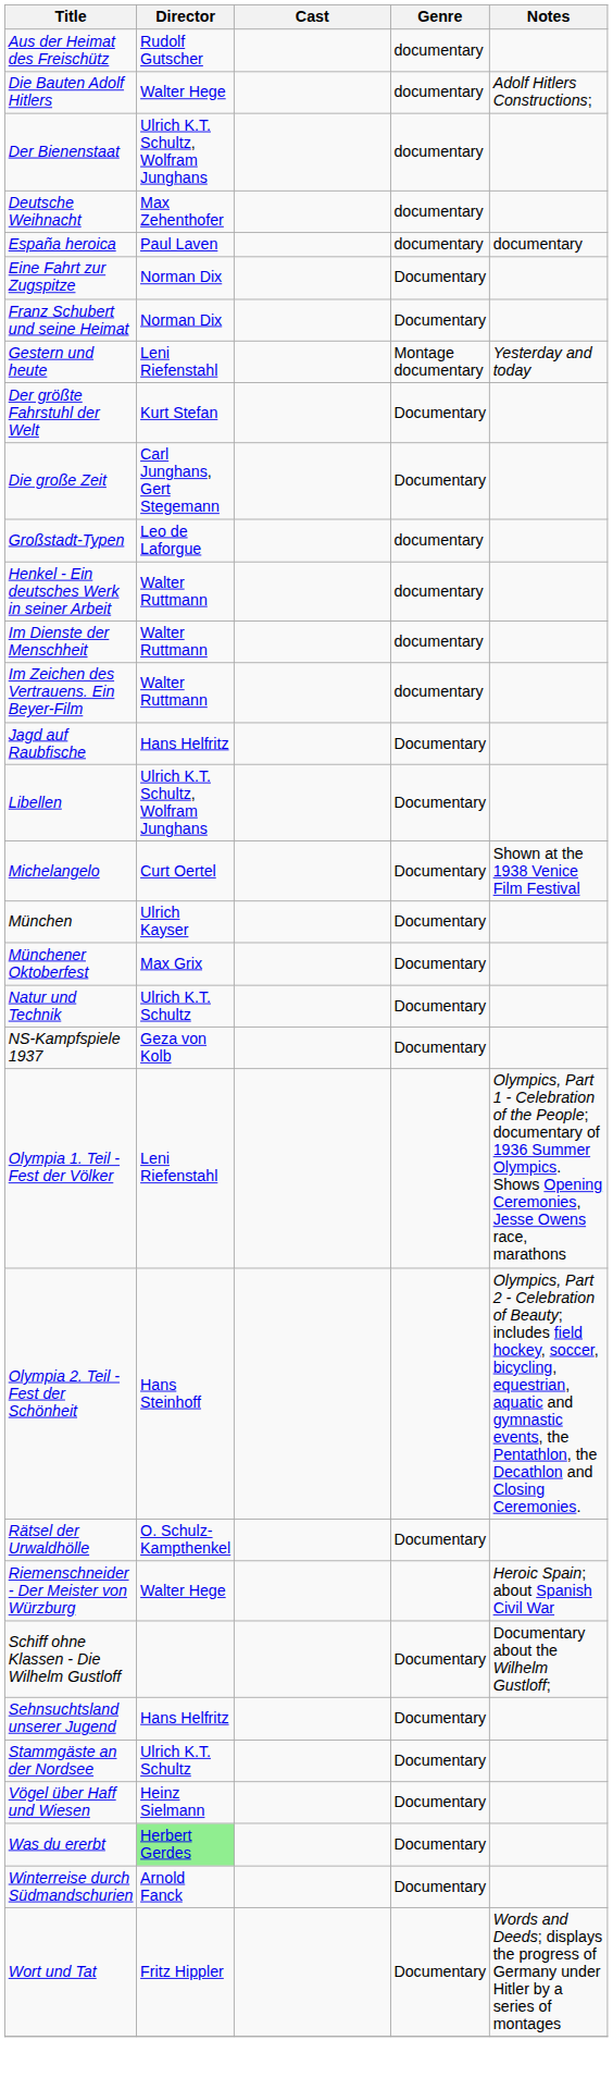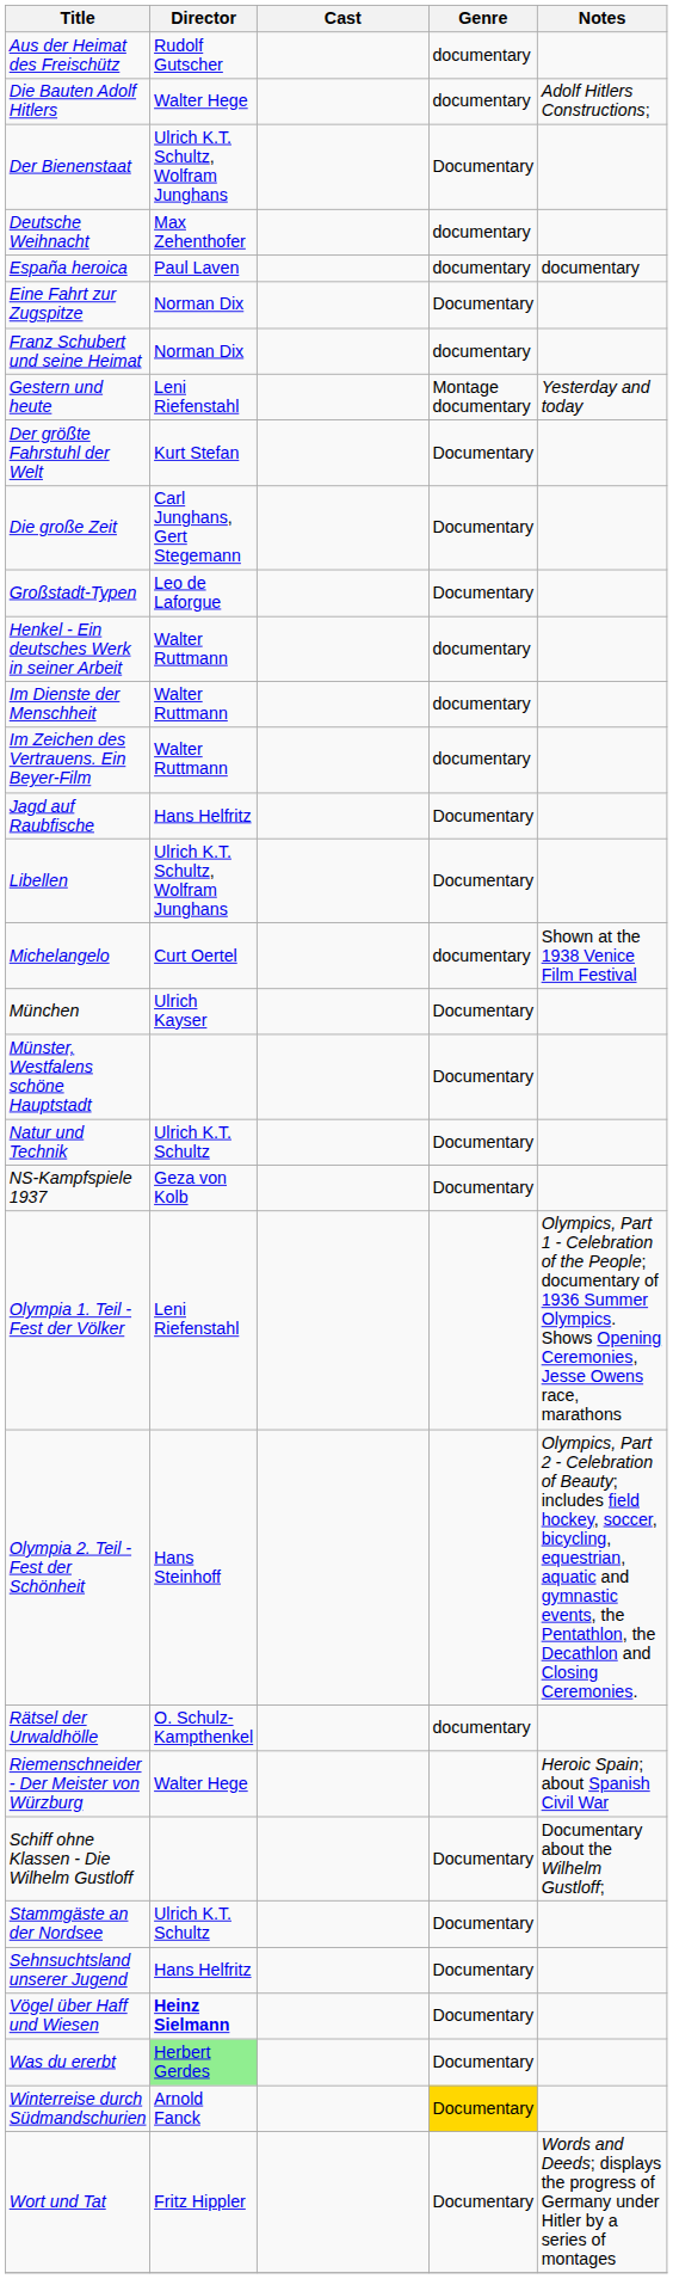Der Bienenstaat | Genre: documentary -> Documentary
Franz Schubert und seine Heimat | Genre: Documentary -> documentary
Großstadt-Typen | Genre: documentary -> Documentary
Michelangelo | Genre: Documentary -> documentary
- row: Münchener Oktoberfest | Max Grix | Documentary
+ row: Münster, Westfalens schöne Hauptstadt | Documentary
Rätsel der Urwaldhölle | Genre: Documentary -> documentary
rows swapped: Sehnsuchtsland unserer Jugend <-> Stammgäste an der Nordsee
Vögel über Haff und Wiesen | Director: normal -> bold
Winterreise durch Südmandschurien | Genre: no background -> gold background
